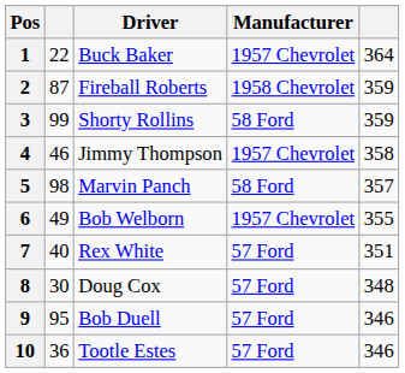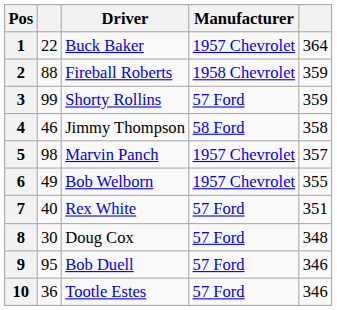2 | column 2: 87 -> 88
3 | Manufacturer: 58 Ford -> 57 Ford
4 | Manufacturer: 1957 Chevrolet -> 58 Ford
5 | Manufacturer: 58 Ford -> 1957 Chevrolet
